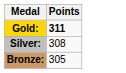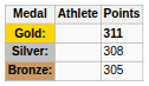+ column: Athlete
